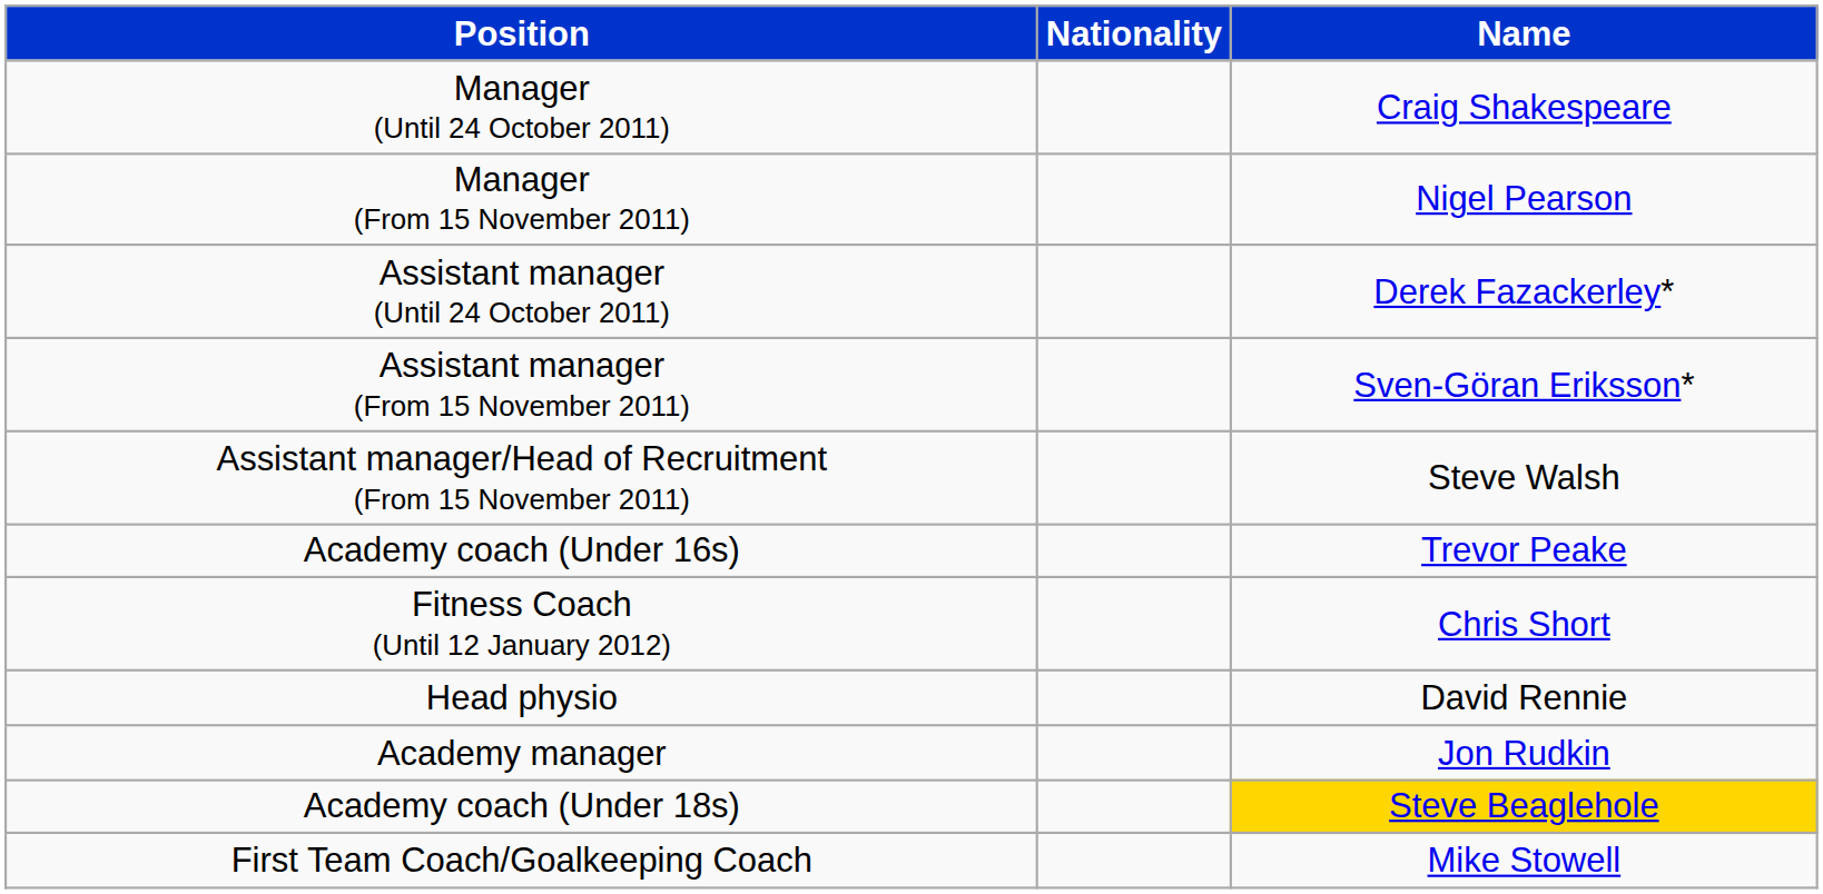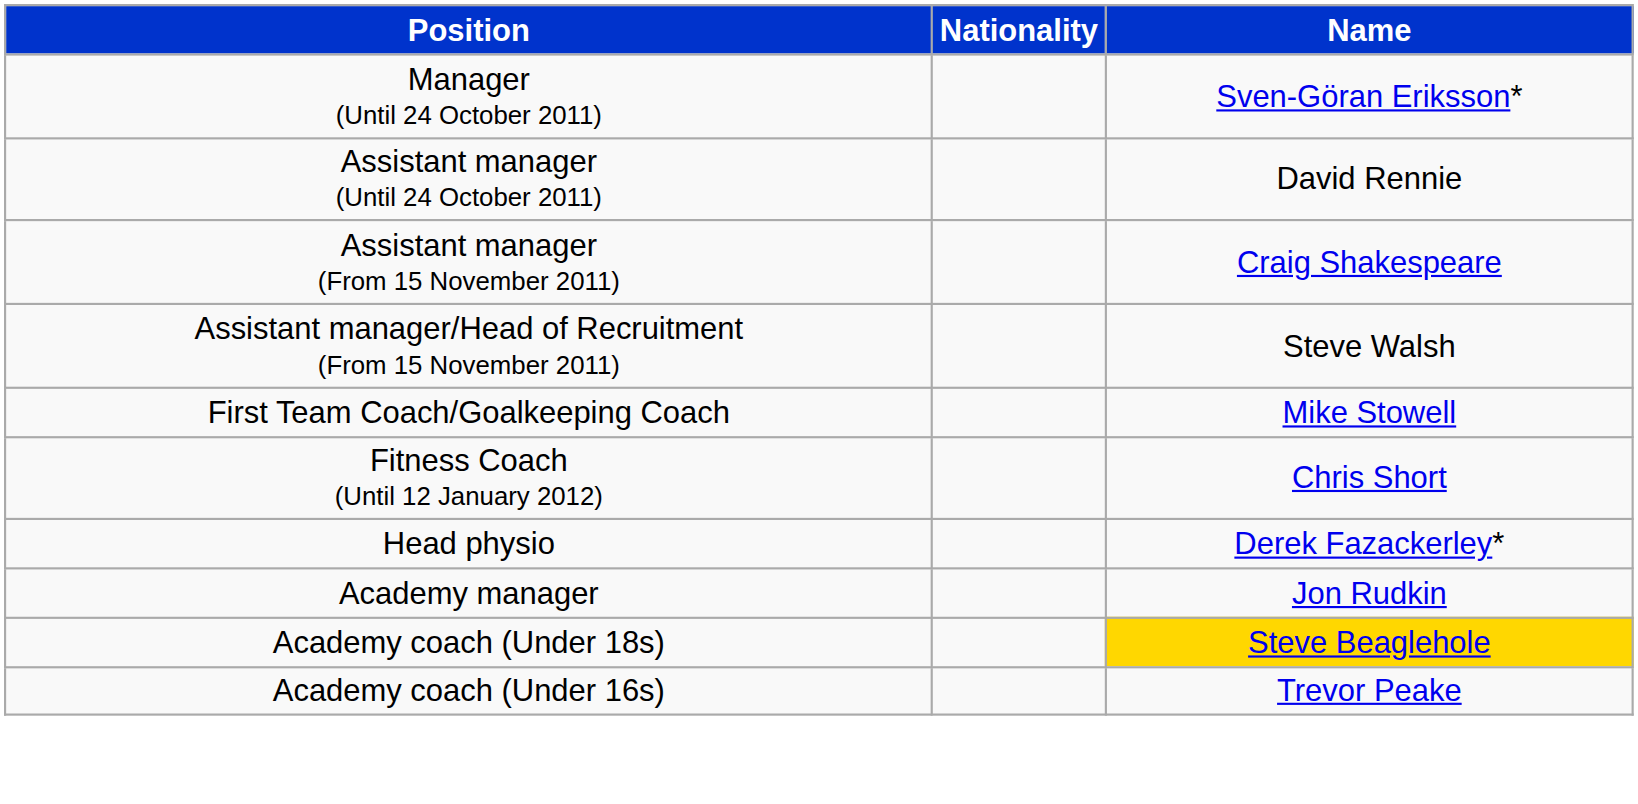Manager (Until 24 October 2011) | Name: Craig Shakespeare -> Sven-Göran Eriksson*
- row: Manager (From 15 November 2011) | Nigel Pearson
Assistant manager (Until 24 October 2011) | Name: Derek Fazackerley* -> David Rennie
Assistant manager (From 15 November 2011) | Name: Sven-Göran Eriksson* -> Craig Shakespeare
rows swapped: First Team Coach/Goalkeeping Coach <-> Academy coach (Under 16s)
Head physio | Name: David Rennie -> Derek Fazackerley*
